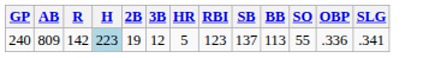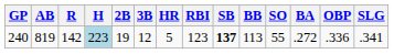+ column: BA | .272
240 | AB: 809 -> 819
240 | SB: normal -> bold
